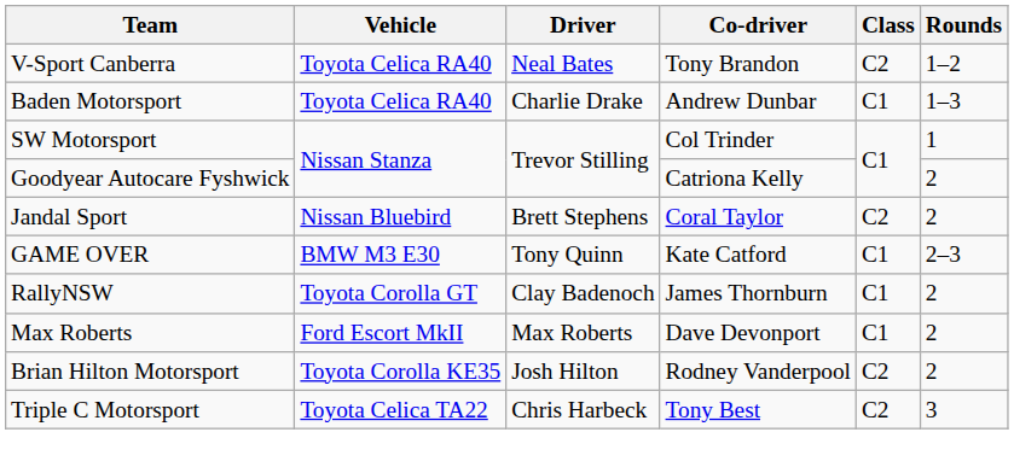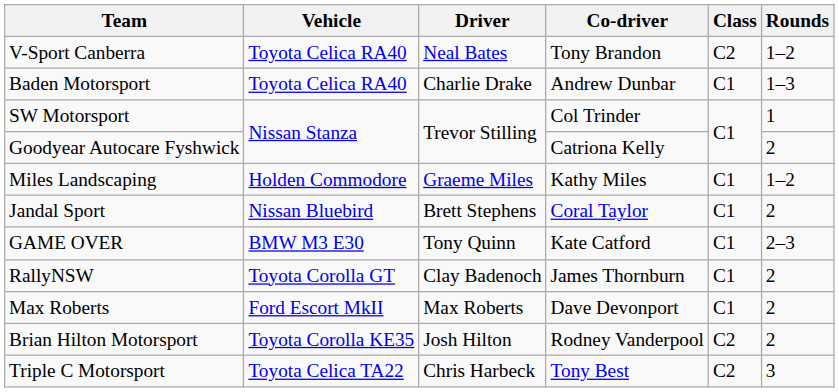+ row: Miles Landscaping | Holden Commodore | Graeme Miles | Kathy Miles | C1 | 1–2
Jandal Sport | Class: C2 -> C1
